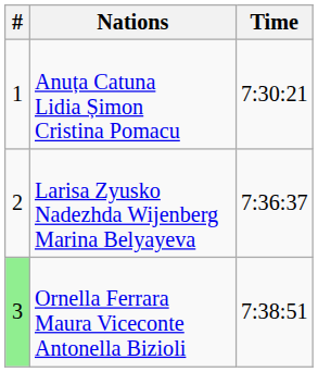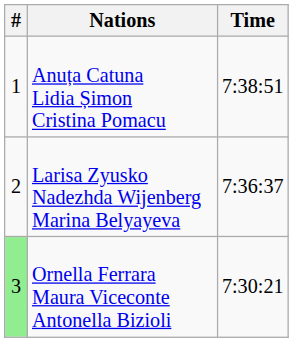Anuța Catuna Lidia Șimon Cristina Pomacu | Time: 7:30:21 -> 7:38:51
Ornella Ferrara Maura Viceconte Antonella Bizioli | Time: 7:38:51 -> 7:30:21
